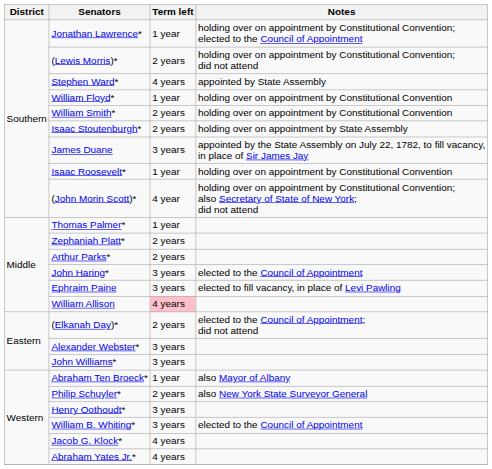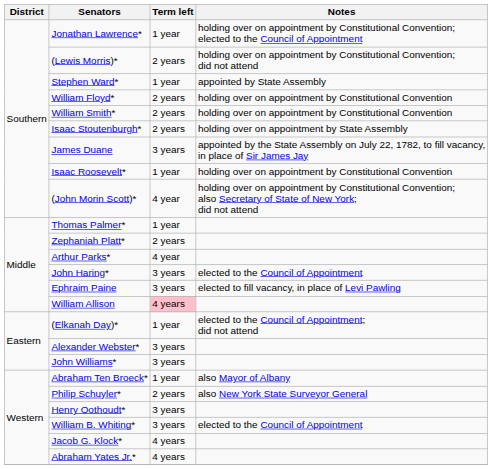Stephen Ward* | Term left: 4 years -> 1 year
William Floyd* | Term left: 1 year -> 2 years
Arthur Parks* | Term left: 2 years -> 4 year
(Elkanah Day)* | Term left: 2 years -> 1 year
